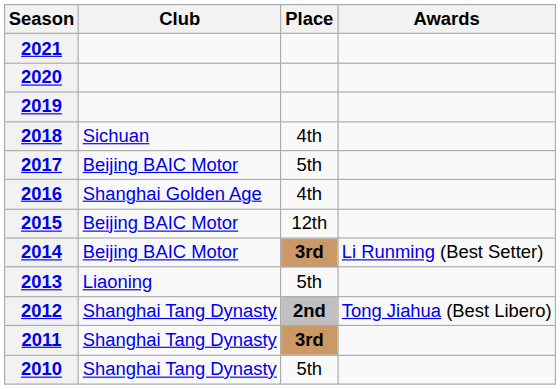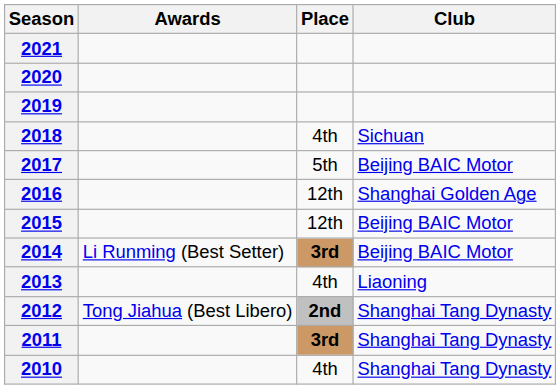columns swapped: Club <-> Awards
2016 | Place: 4th -> 12th
2013 | Place: 5th -> 4th
2010 | Place: 5th -> 4th
